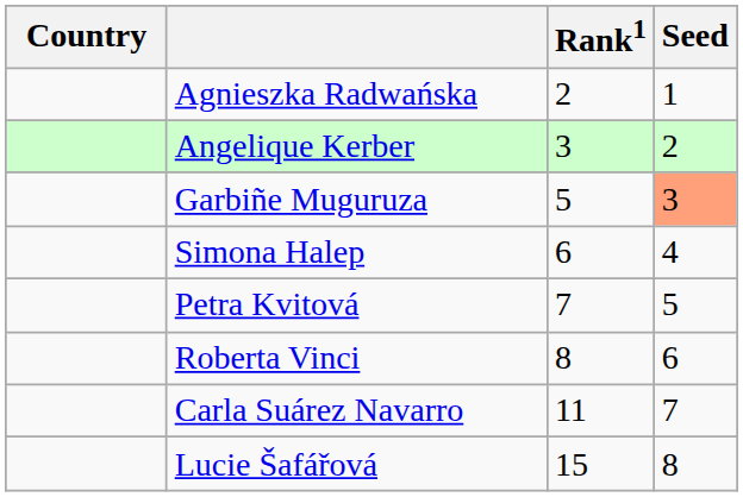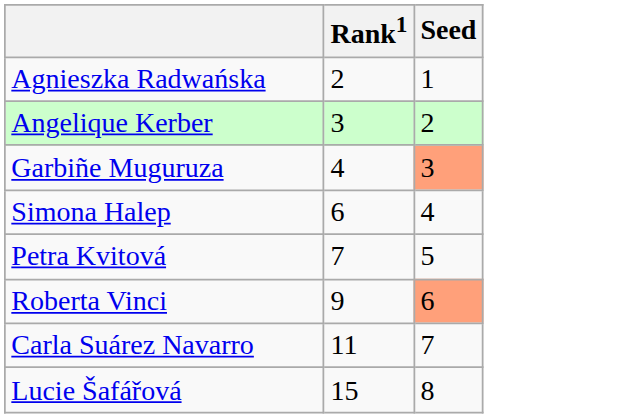- column: Country
Garbiñe Muguruza | Rank1: 5 -> 4
Roberta Vinci | Rank1: 8 -> 9
Roberta Vinci | Seed: no background -> lightsalmon background
